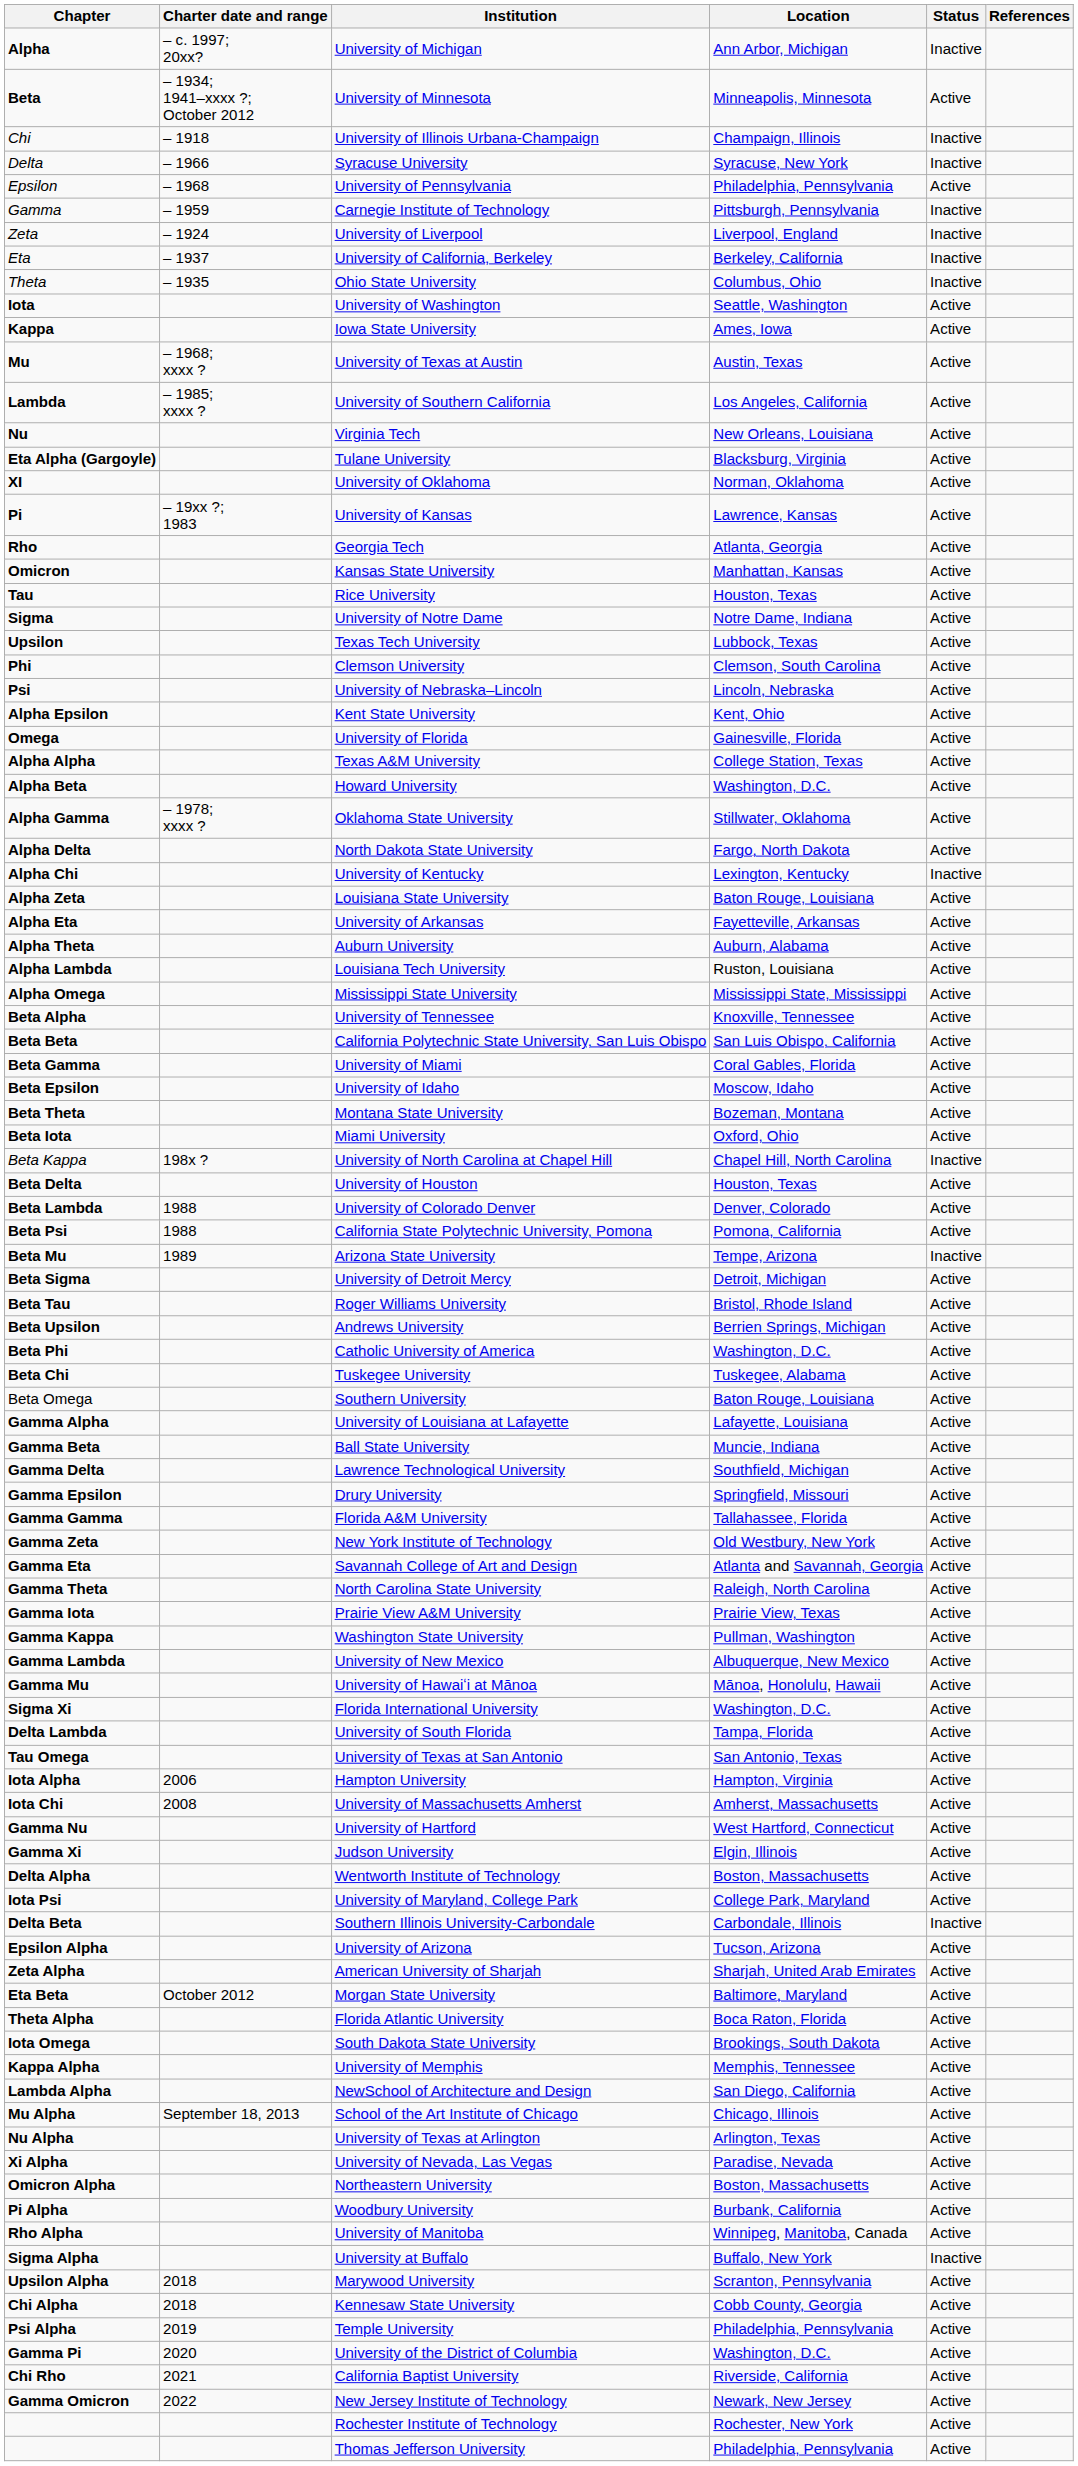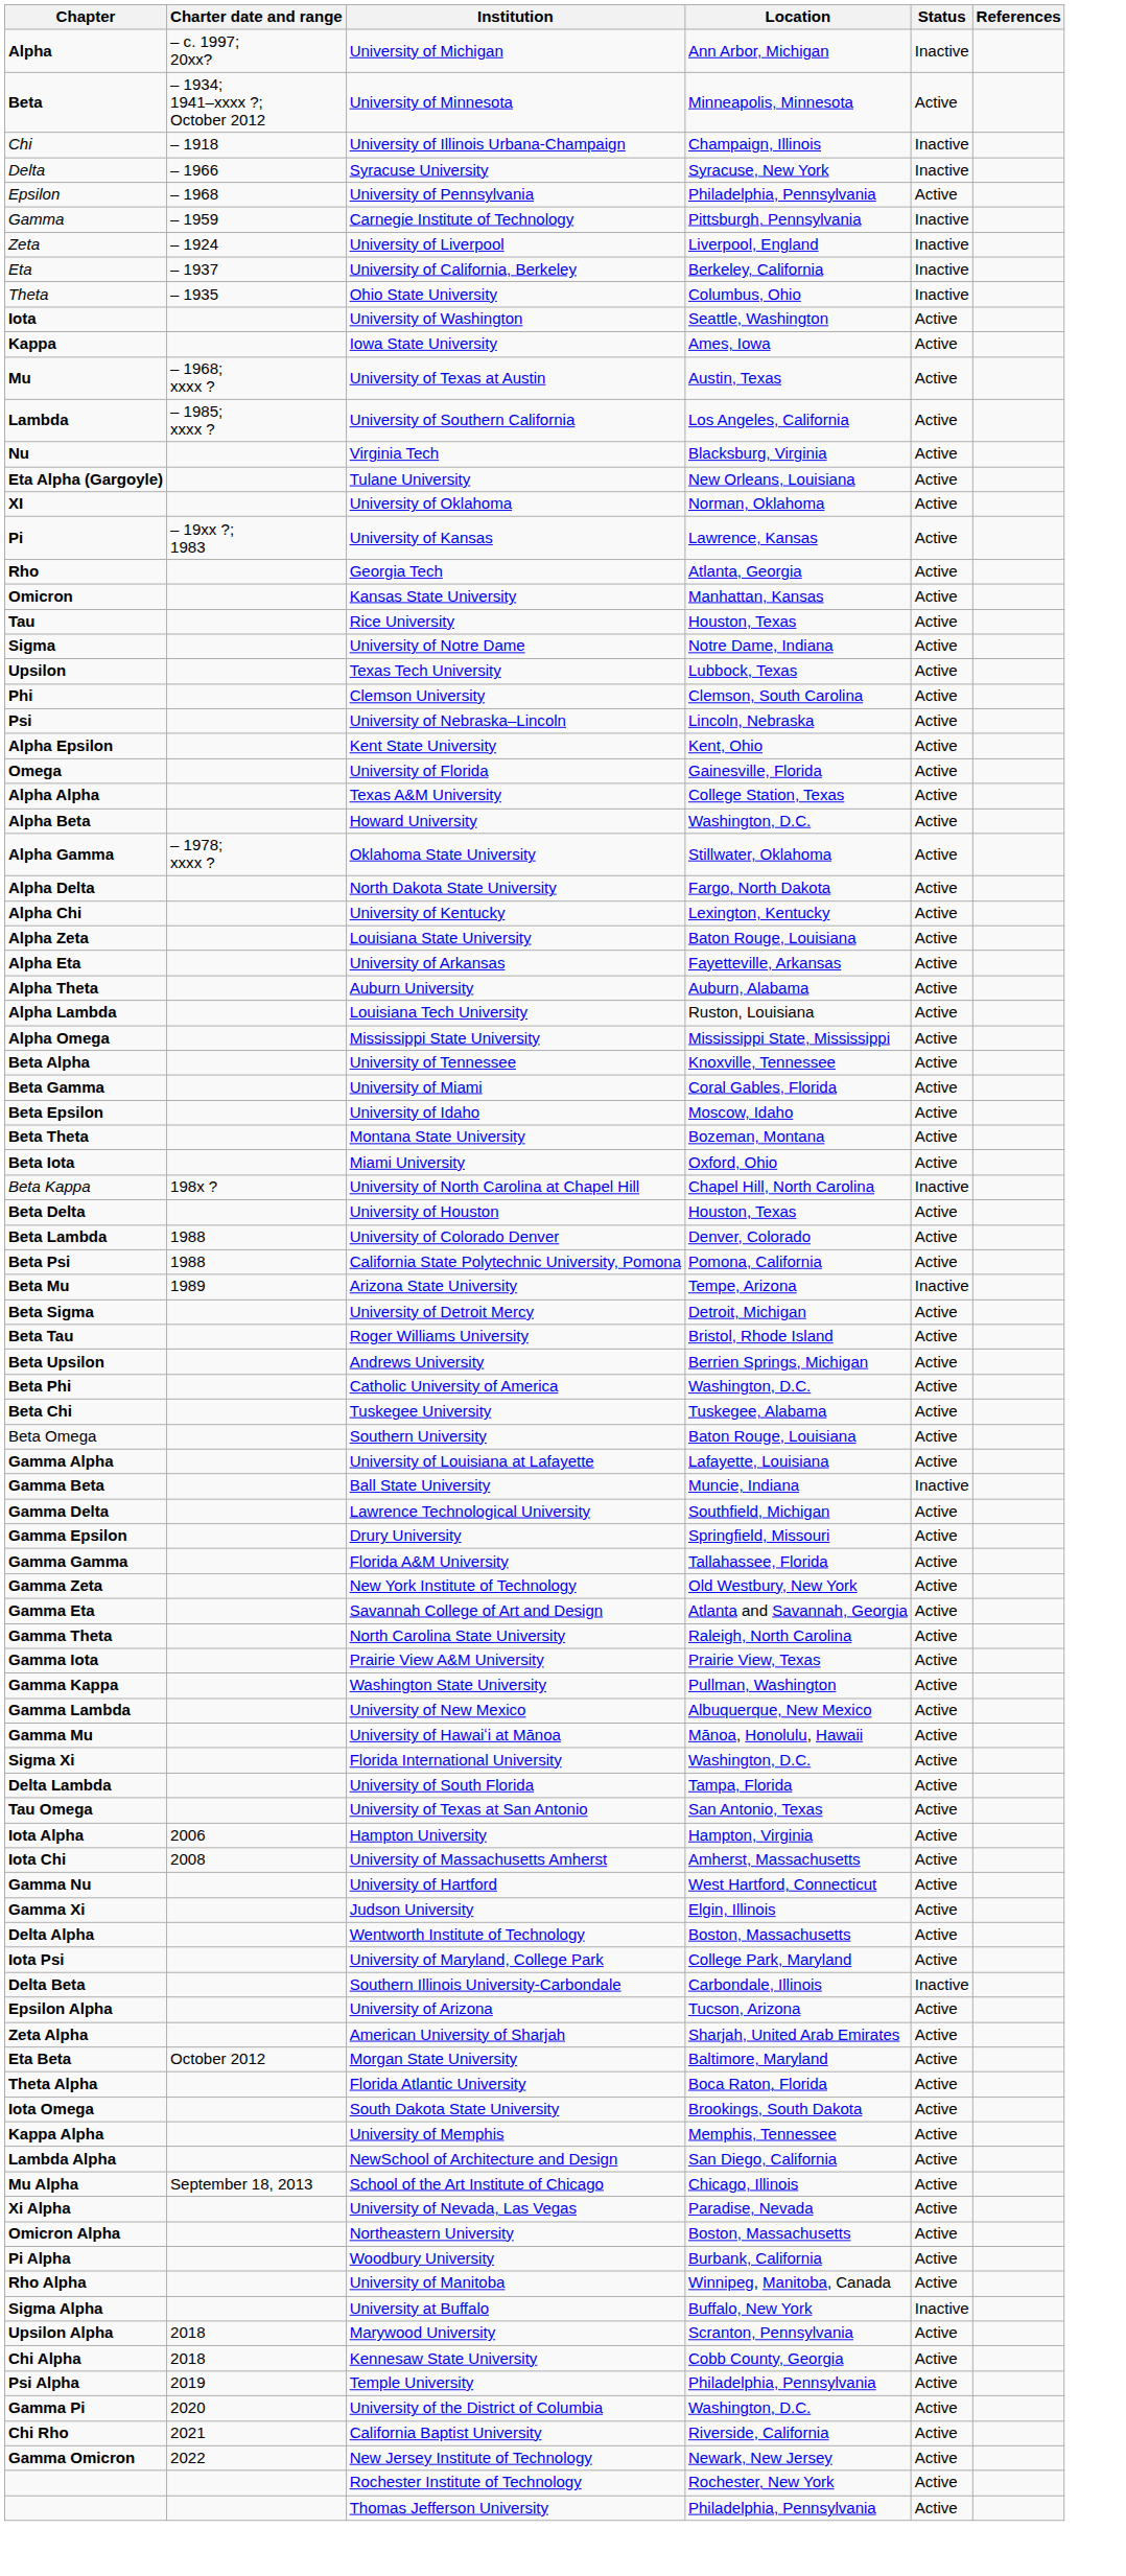Virginia Tech | Location: New Orleans, Louisiana -> Blacksburg, Virginia
Tulane University | Location: Blacksburg, Virginia -> New Orleans, Louisiana
University of Kentucky | Status: Inactive -> Active
- row: Beta Beta | California Polytechnic State University, San Luis Obispo | San Luis Obispo, California | Active
Ball State University | Status: Active -> Inactive
- row: Nu Alpha | University of Texas at Arlington | Arlington, Texas | Active
